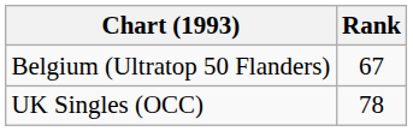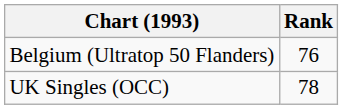Belgium (Ultratop 50 Flanders) | Rank: 67 -> 76
